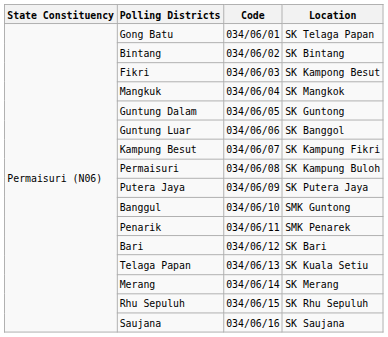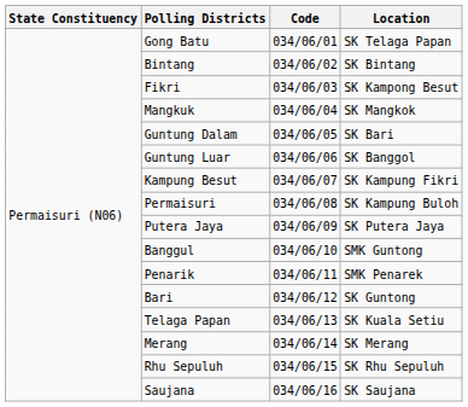Guntung Dalam | Location: SK Guntong -> SK Bari
Bari | Location: SK Bari -> SK Guntong
